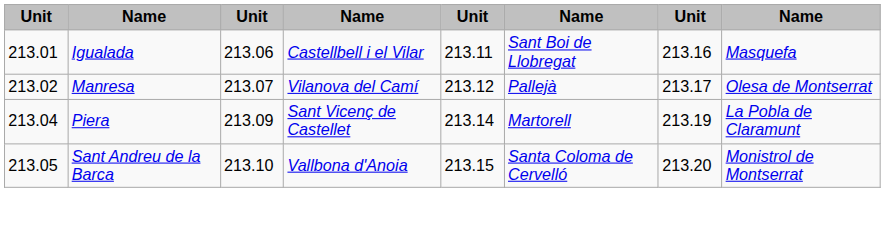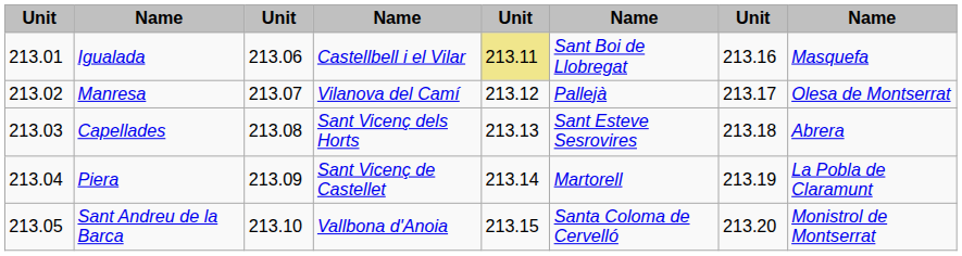Igualada | column 5: no background -> khaki background
+ row: 213.03 | Capellades | 213.08 | Sant Vicenç dels Horts | 213.13 | Sant Esteve Sesrovires | 213.18 | Abrera
